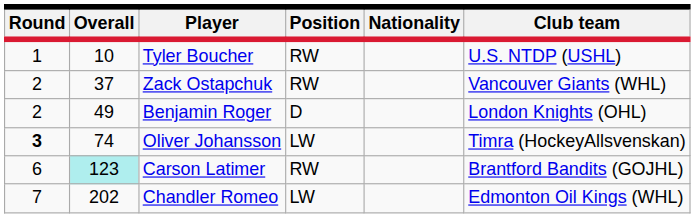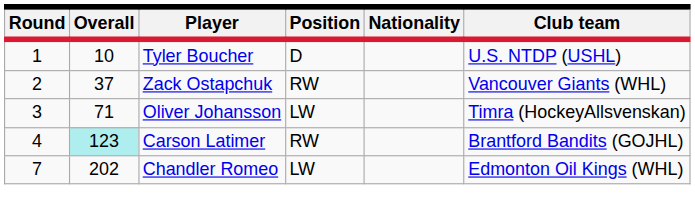Tyler Boucher | Position: RW -> D
- row: 2 | 49 | Benjamin Roger | D | London Knights (OHL)
Oliver Johansson | Round: bold -> normal
Oliver Johansson | Overall: 74 -> 71
Carson Latimer | Round: 6 -> 4
